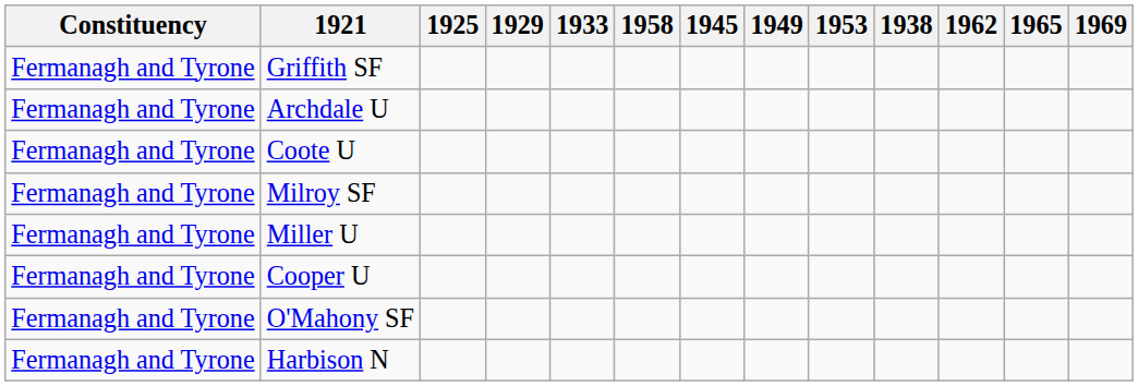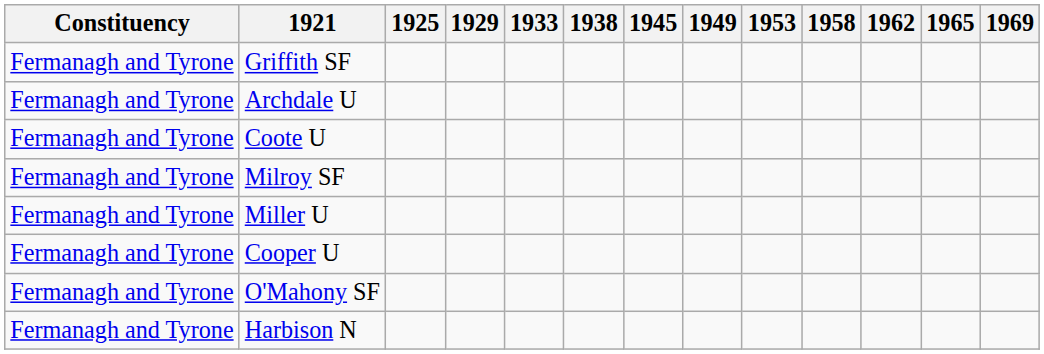columns swapped: 1938 <-> 1958
